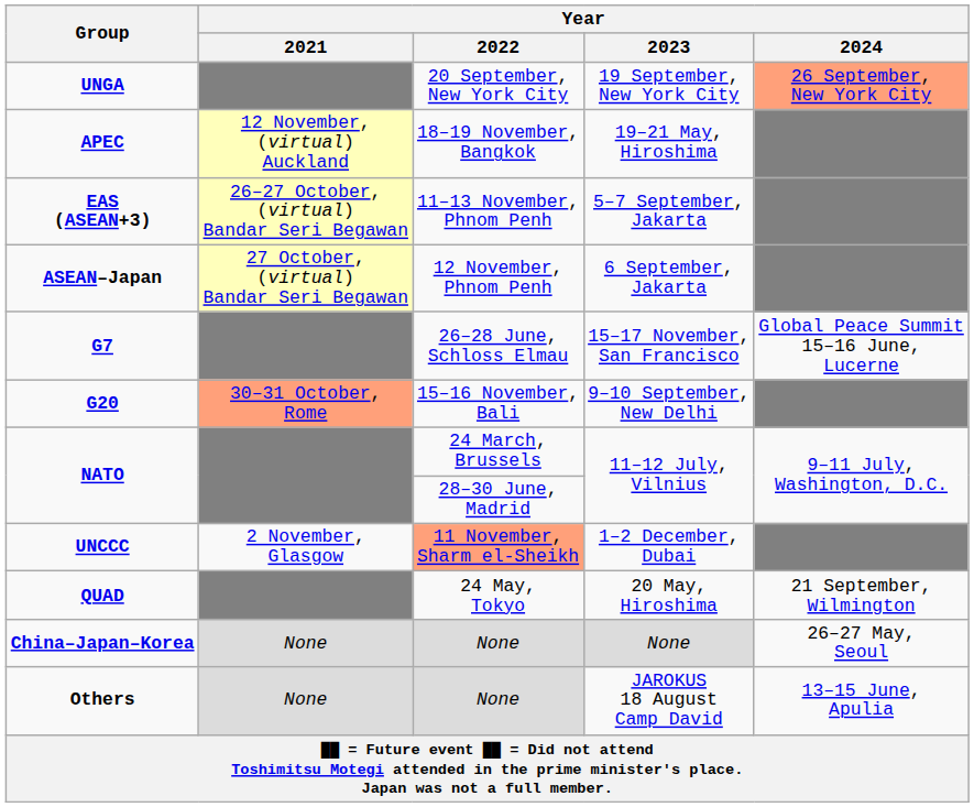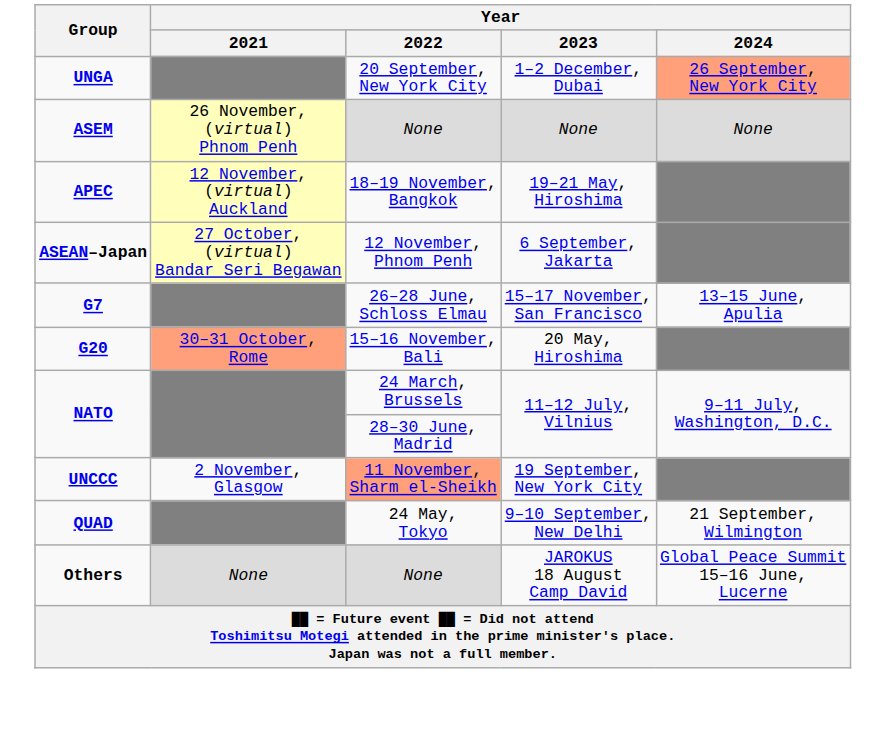UNGA | Year / 2023: 19 September, New York City -> 1–2 December, Dubai
+ row: ASEM | 26 November, (virtual) Phnom Penh | None | None | None
- row: EAS (ASEAN+3) | 26–27 October, (virtual) Bandar Seri Begawan | 11–13 November, Phnom Penh | 5–7 September, Jakarta
G7 | Year / 2024: Global Peace Summit 15–16 June, Lucerne -> 13–15 June, Apulia
G20 | Year / 2023: 9–10 September, New Delhi -> 20 May, Hiroshima
UNCCC | Year / 2023: 1–2 December, Dubai -> 19 September, New York City
QUAD | Year / 2023: 20 May, Hiroshima -> 9–10 September, New Delhi
- row: China–Japan–Korea | None | None | None | 26–27 May, Seoul
Others | Year / 2024: 13–15 June, Apulia -> Global Peace Summit 15–16 June, Lucerne
